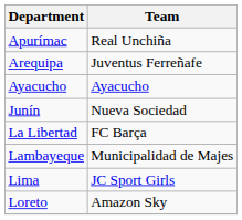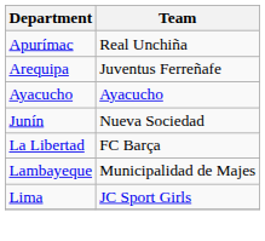- row: Loreto | Amazon Sky
